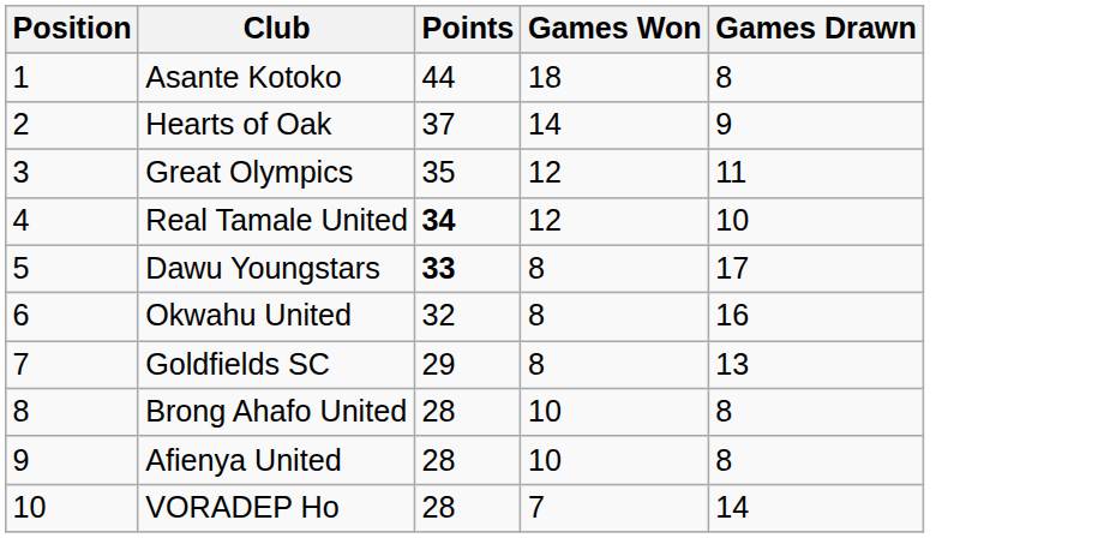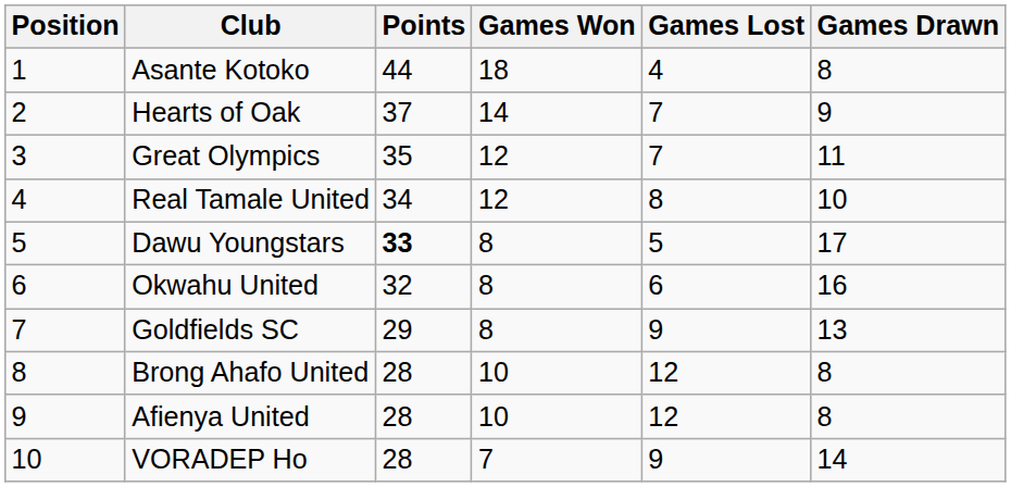+ column: Games Lost | 4 | 7 | 7 | 8 | 5 | 6 | 9 | 12 | 12 | 9
Real Tamale United | Points: bold -> normal
